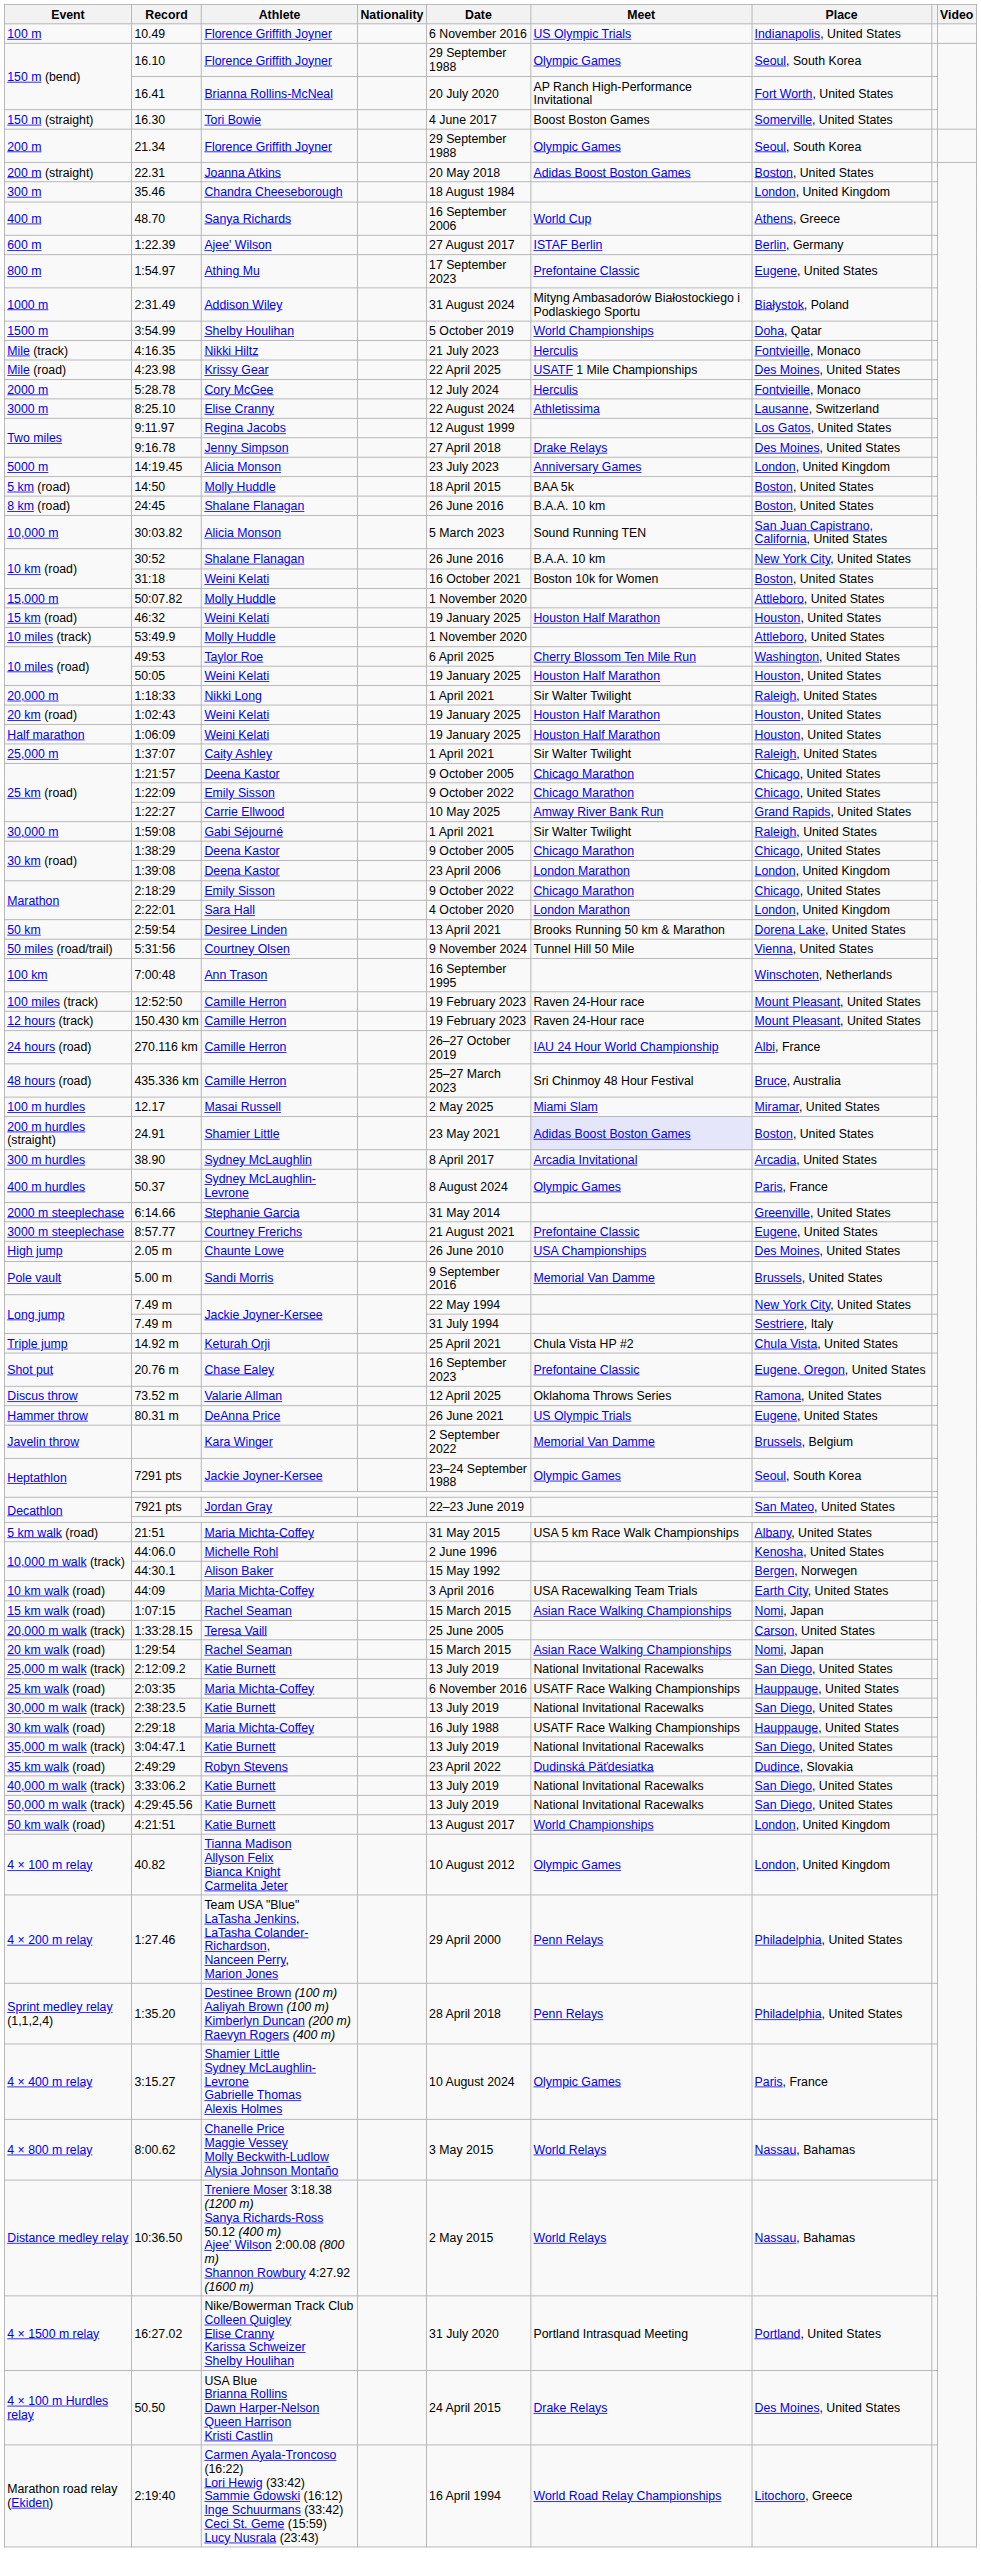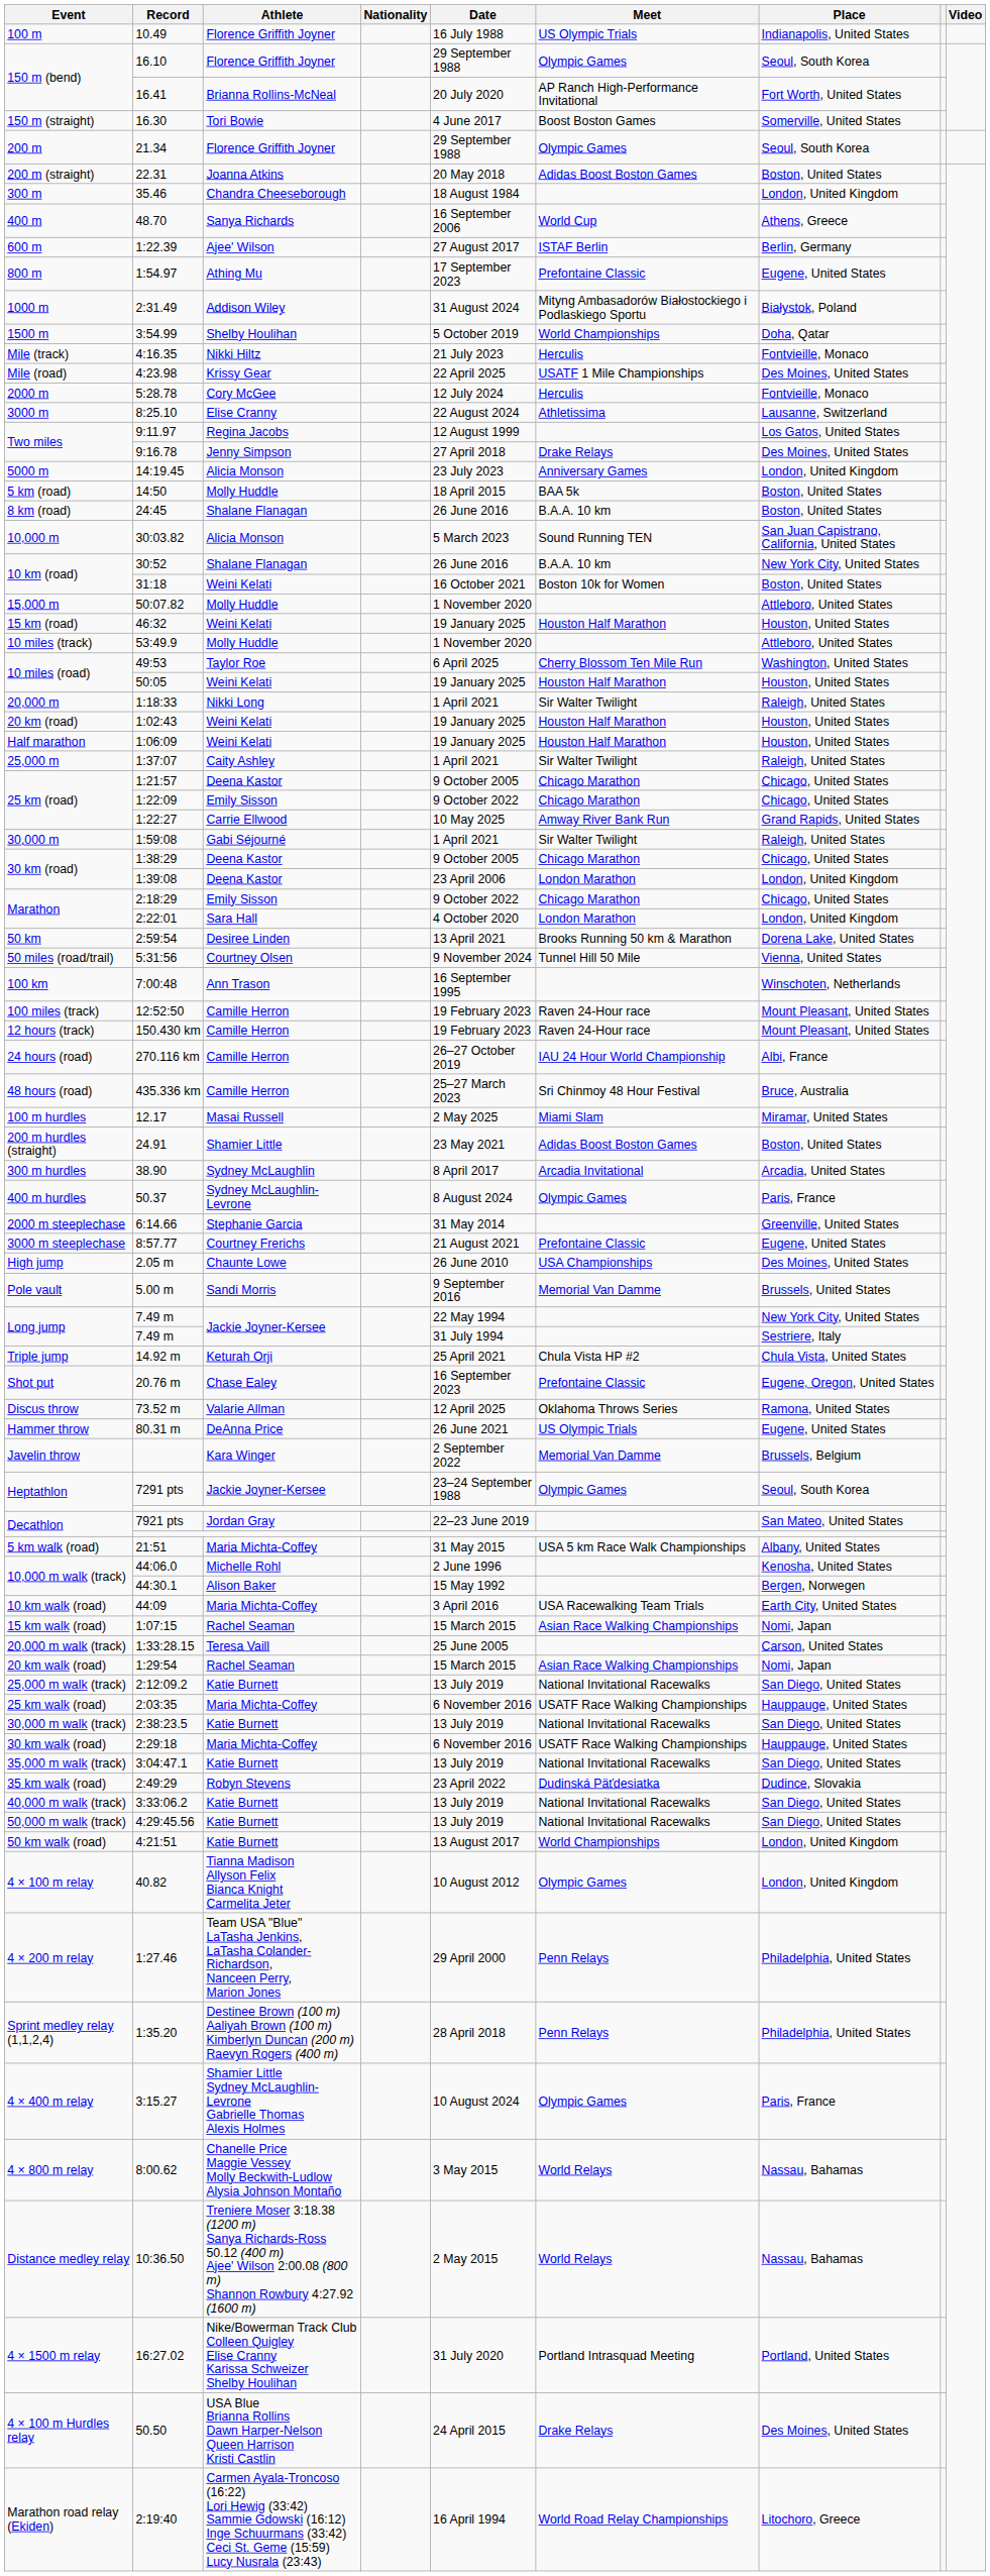10.49 | Date: 6 November 2016 -> 16 July 1988
24.91 | Meet: lavender background -> no background
2:29:18 | Date: 16 July 1988 -> 6 November 2016
